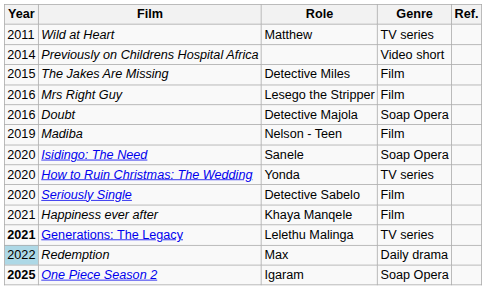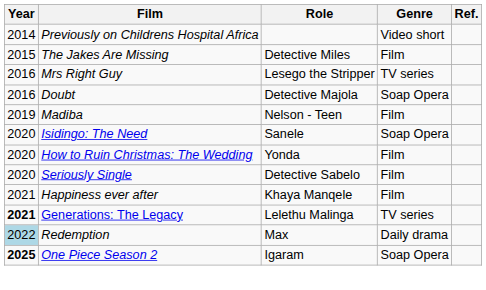- row: 2011 | Wild at Heart | Matthew | TV series
Mrs Right Guy | Genre: Film -> TV series
How to Ruin Christmas: The Wedding | Genre: TV series -> Film
